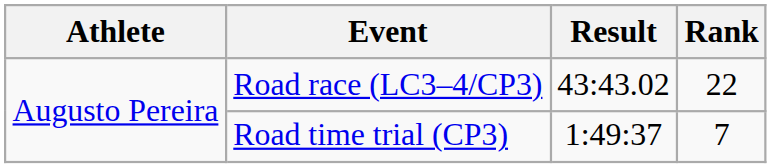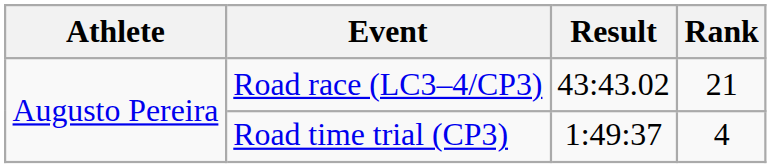Road race (LC3–4/CP3) | Rank: 22 -> 21
Road time trial (CP3) | Rank: 7 -> 4
